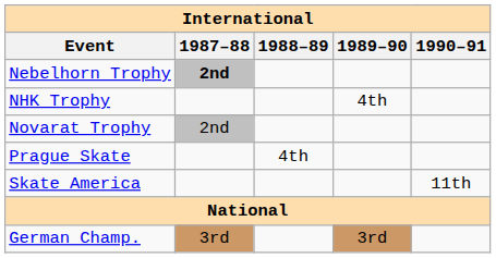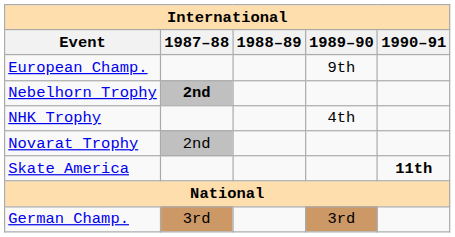+ row: European Champ. | 9th
- row: Prague Skate | 4th
Skate America | 1990–91: normal -> bold
